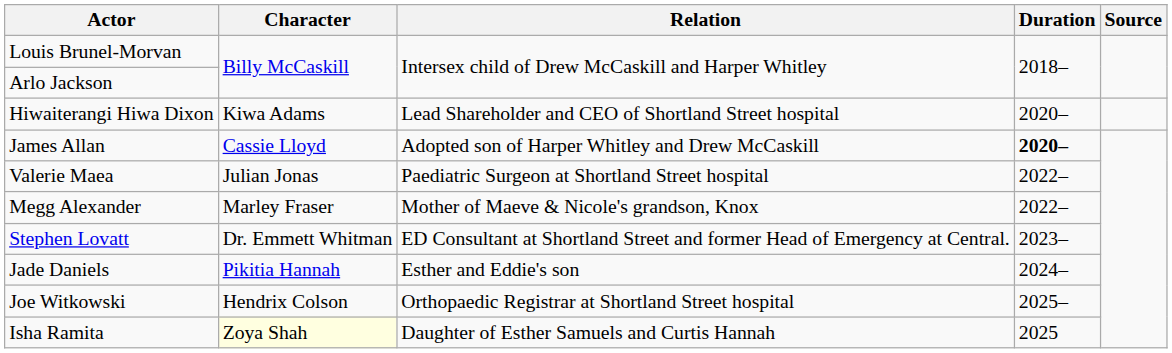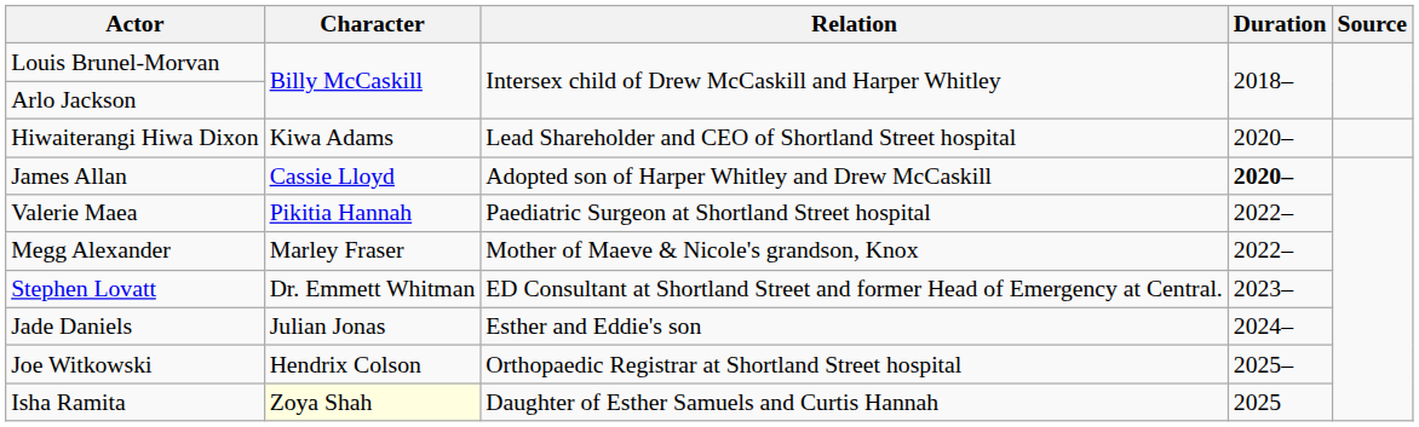Valerie Maea | Character: Julian Jonas -> Pikitia Hannah
Jade Daniels | Character: Pikitia Hannah -> Julian Jonas
